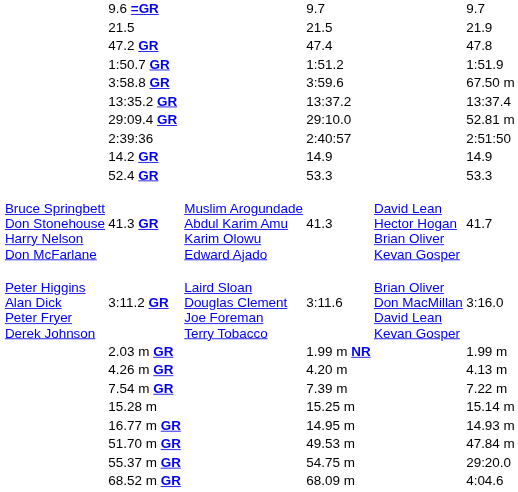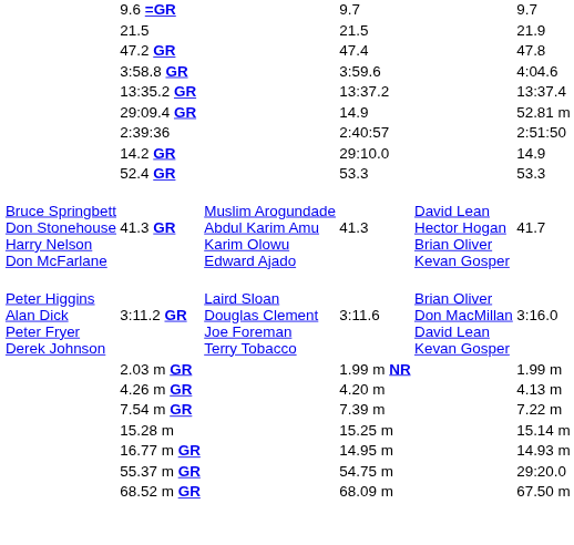- row: 1:50.7 GR | 1:51.2 | 1:51.9
3:58.8 GR | column 7: 67.50 m -> 4:04.6
29:09.4 GR | column 5: 29:10.0 -> 14.9
14.2 GR | column 5: 14.9 -> 29:10.0
- row: 51.70 m GR | 49.53 m | 47.84 m
68.52 m GR | column 7: 4:04.6 -> 67.50 m
